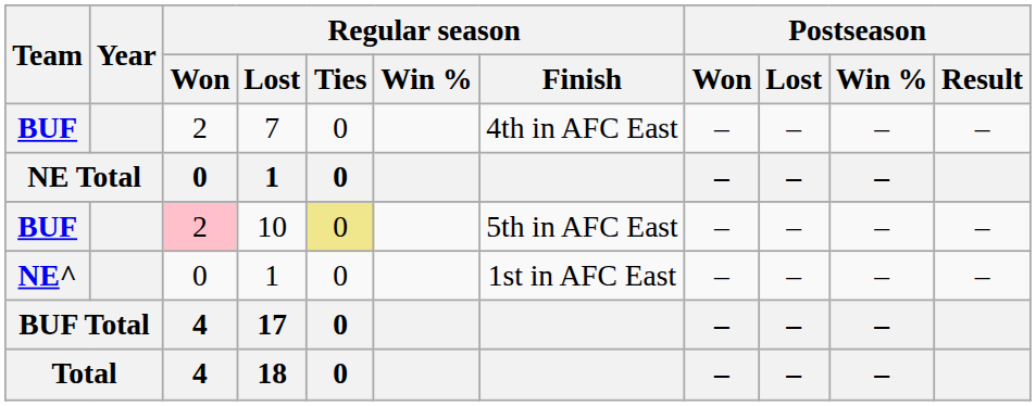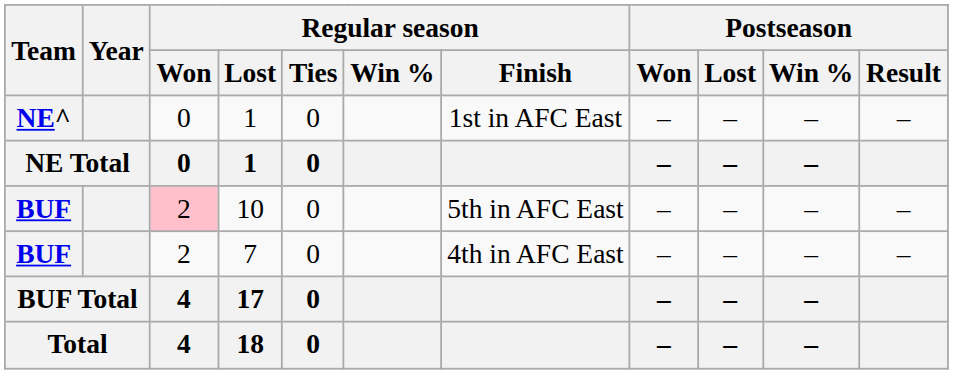rows swapped: NE^ / 1 <-> 7
10 | Regular season / Ties: khaki background -> no background
